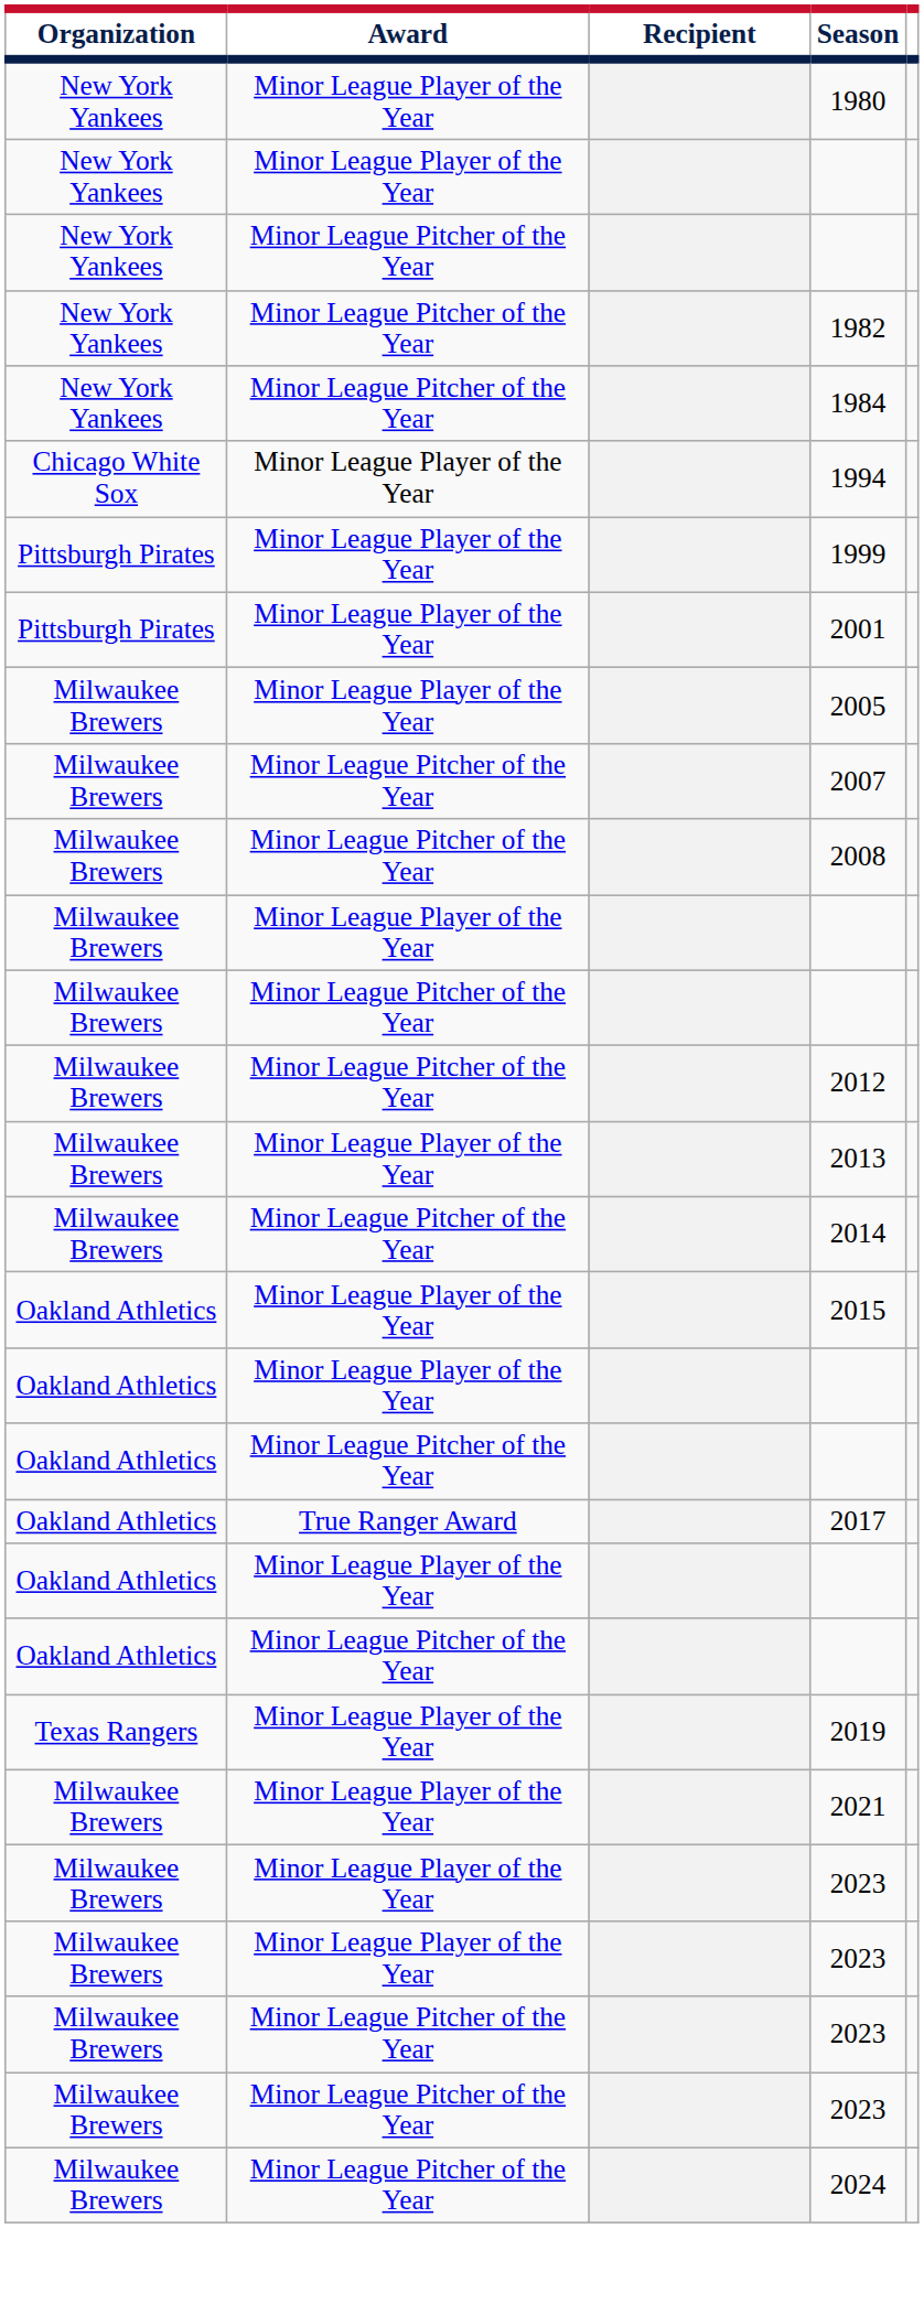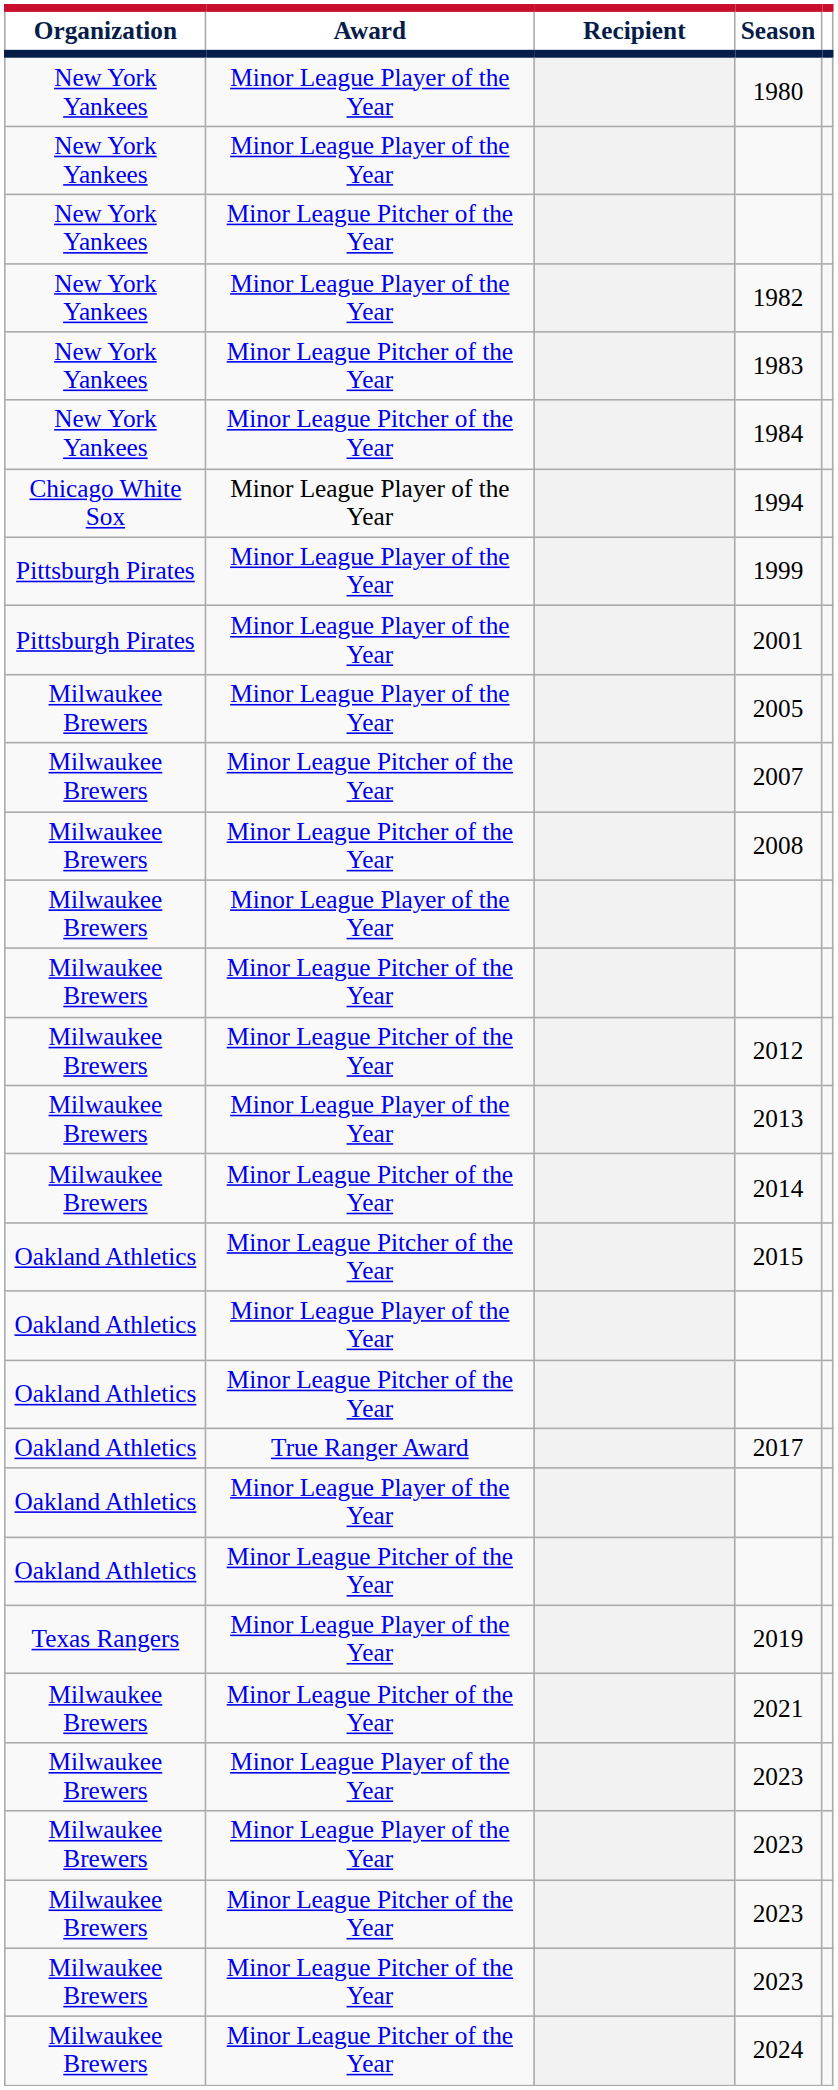1982 | Award: Minor League Pitcher of the Year -> Minor League Player of the Year
+ row: New York Yankees | Minor League Pitcher of the Year | 1983
2015 | Award: Minor League Player of the Year -> Minor League Pitcher of the Year
2021 | Award: Minor League Player of the Year -> Minor League Pitcher of the Year
